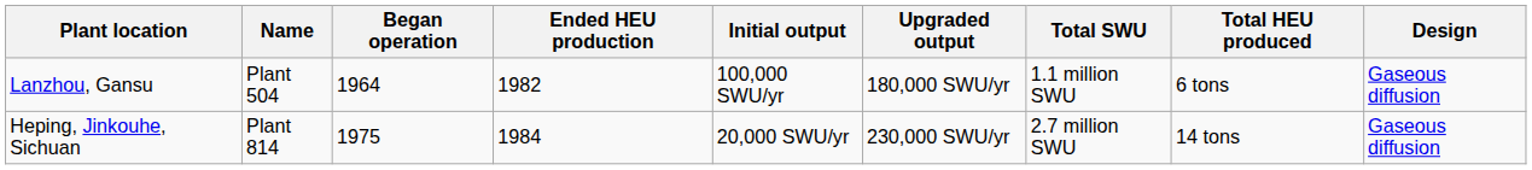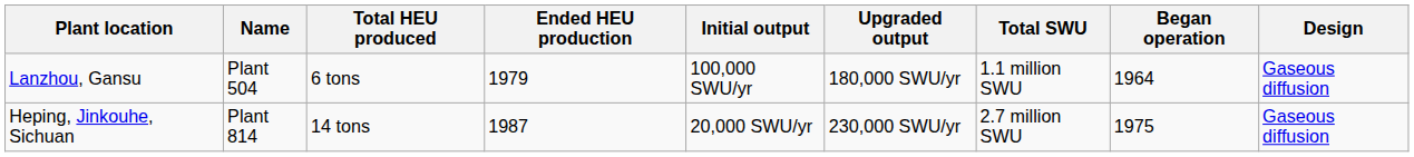columns swapped: Began operation <-> Total HEU produced
Lanzhou, Gansu | Ended HEU production: 1982 -> 1979
Heping, Jinkouhe, Sichuan | Ended HEU production: 1984 -> 1987
